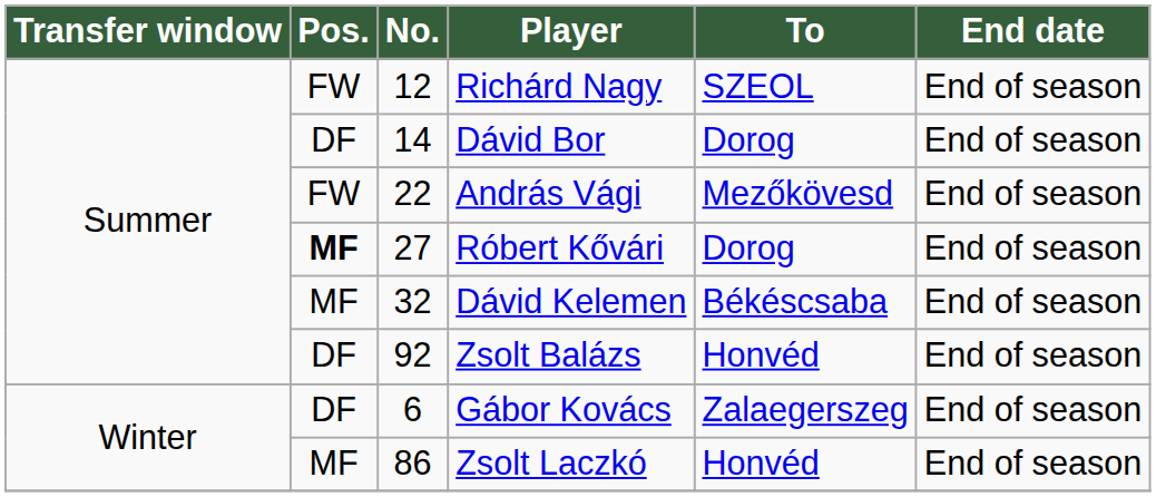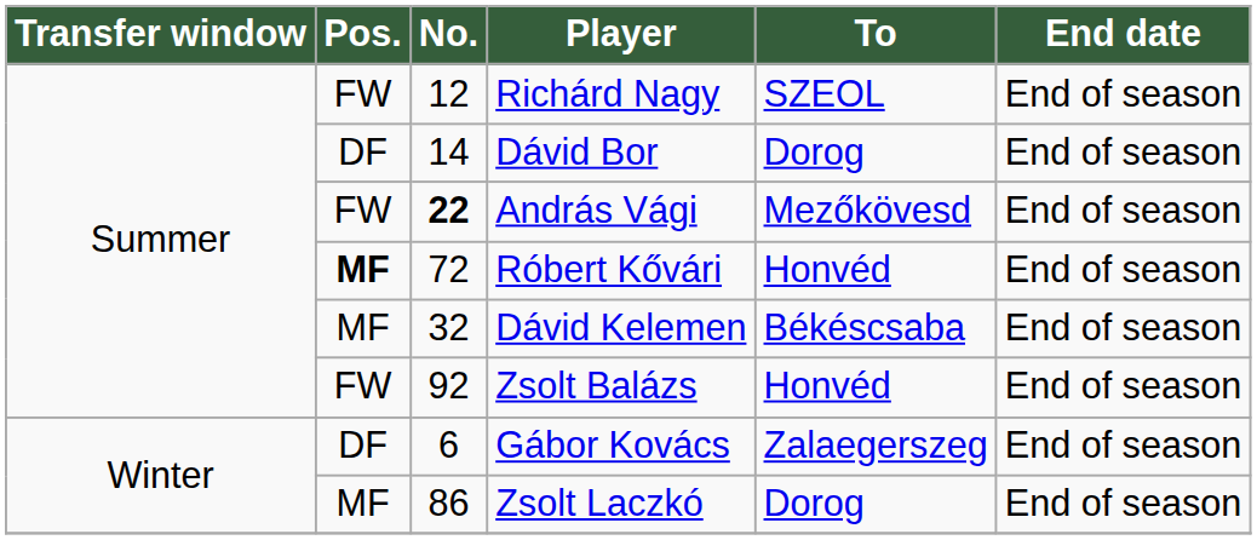András Vági | No.: normal -> bold
Róbert Kővári | No.: 27 -> 72
Róbert Kővári | To: Dorog -> Honvéd
Zsolt Balázs | Pos.: DF -> FW
Zsolt Laczkó | To: Honvéd -> Dorog
